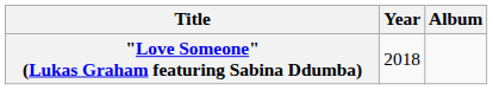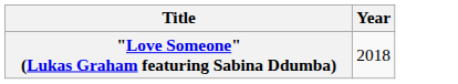- column: Album
